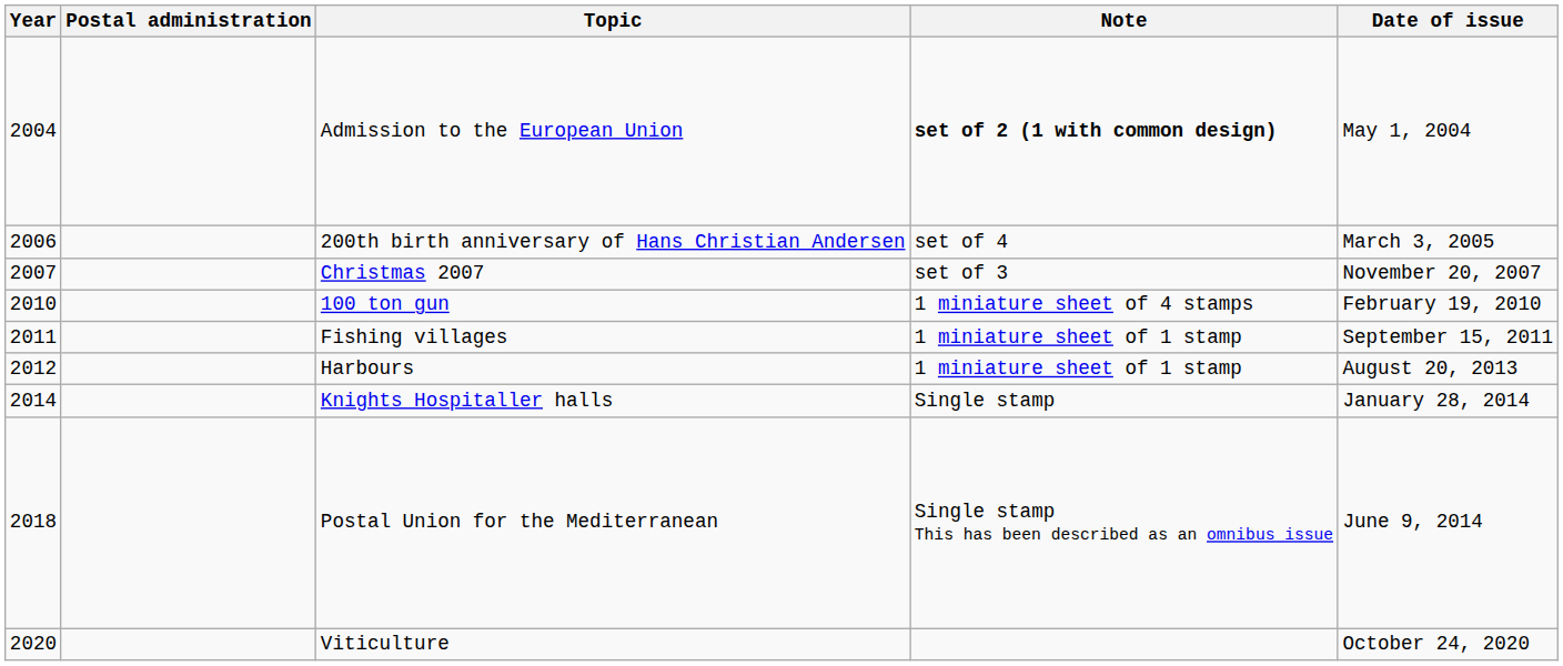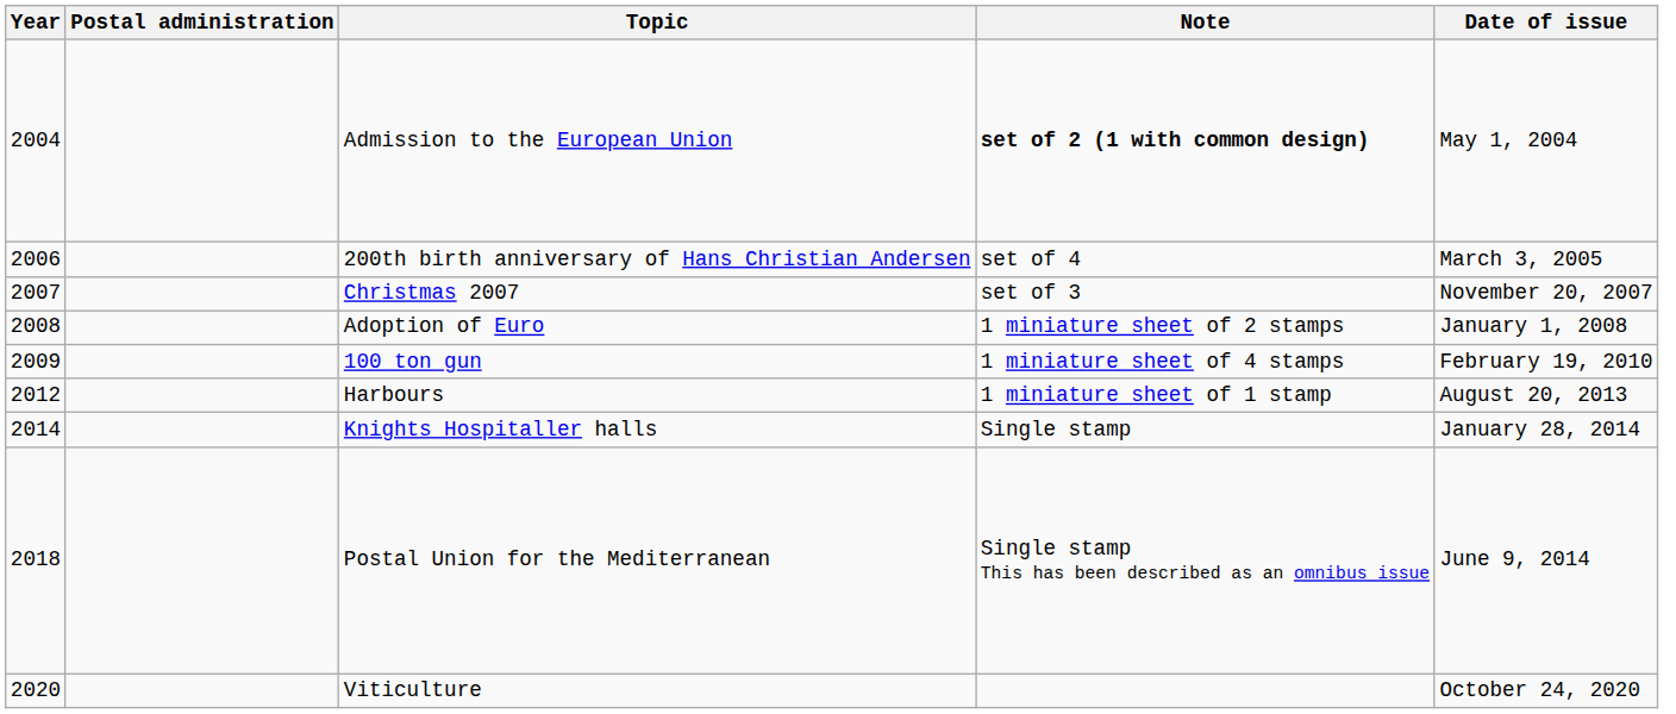+ row: 2008 | Adoption of Euro | 1 miniature sheet of 2 stamps | January 1, 2008
100 ton gun | Year: 2010 -> 2009
- row: 2011 | Fishing villages | 1 miniature sheet of 1 stamp | September 15, 2011
